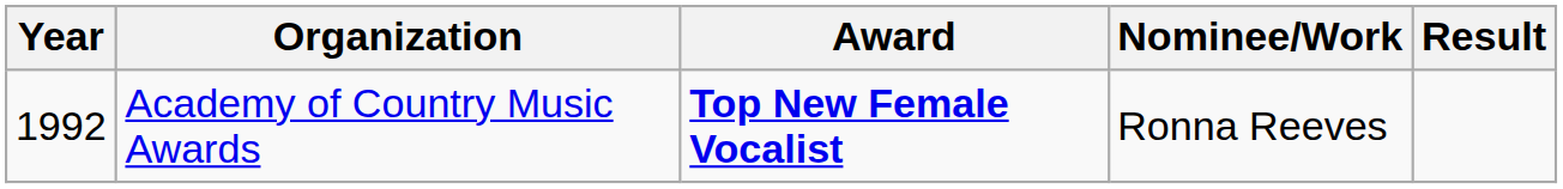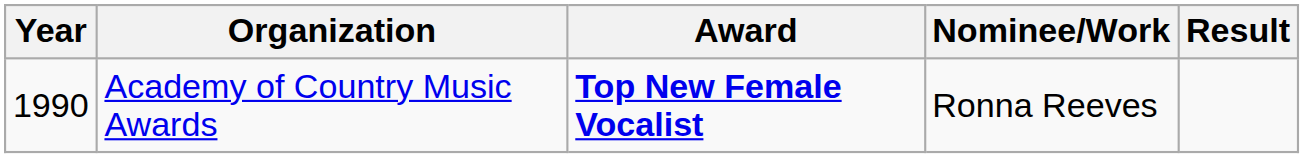Academy of Country Music Awards | Year: 1992 -> 1990
